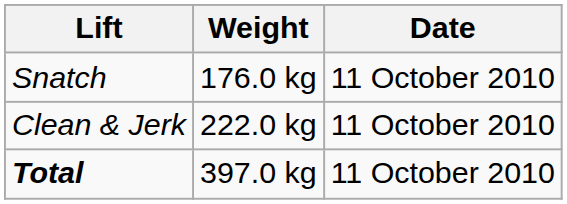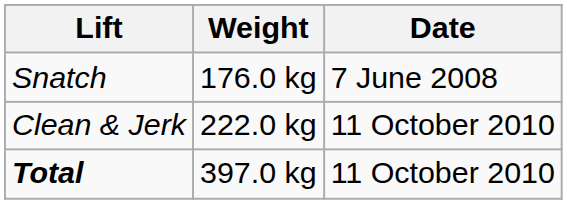Snatch | Date: 11 October 2010 -> 7 June 2008
